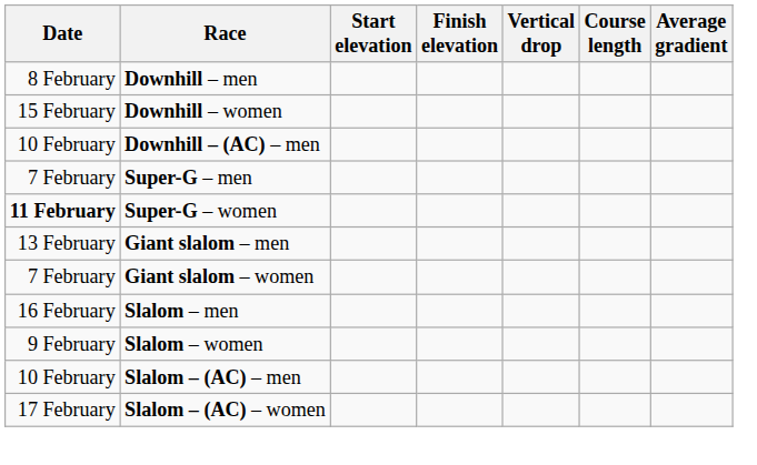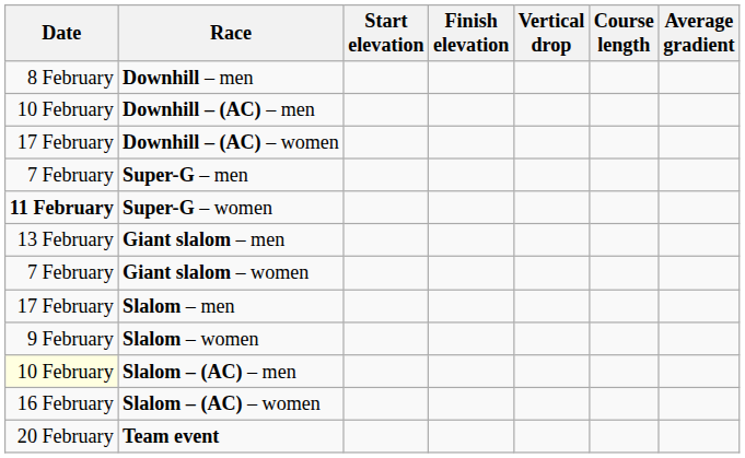- row: 15 February | Downhill – women
+ row: 17 February | Downhill – (AC) – women
Slalom – men | Date: 16 February -> 17 February
Slalom – (AC) – men | Date: no background -> lightyellow background
Slalom – (AC) – women | Date: 17 February -> 16 February
+ row: 20 February | Team event
